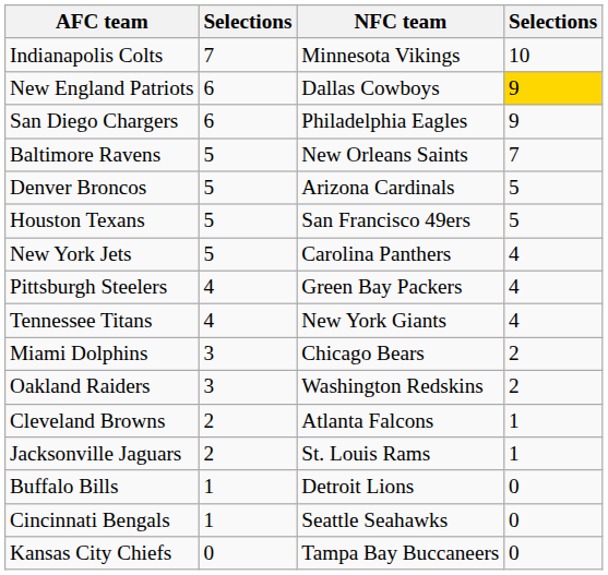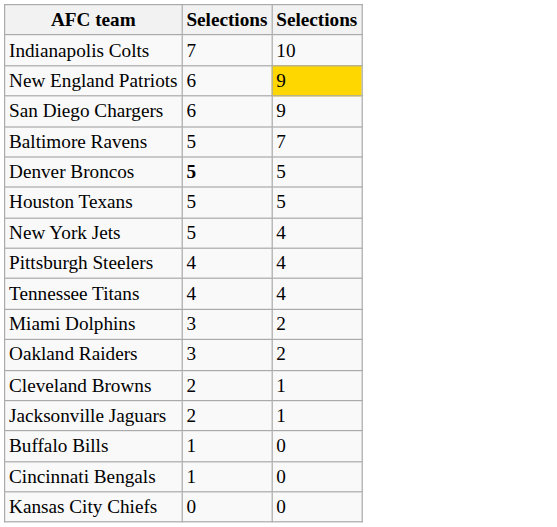- column: NFC team | Minnesota Vikings | Dallas Cowboys | Philadelphia Eagles | New Orleans Saints | Arizona Cardinals | San Francisco 49ers | Carolina Panthers | Green Bay Packers | New York Giants | Chicago Bears | Washington Redskins | Atlanta Falcons | St. Louis Rams | Detroit Lions | Seattle Seahawks | Tampa Bay Buccaneers
Denver Broncos | column 2: normal -> bold
